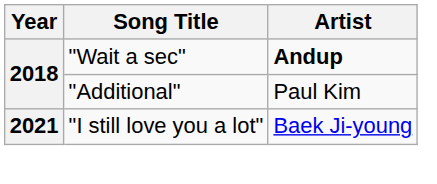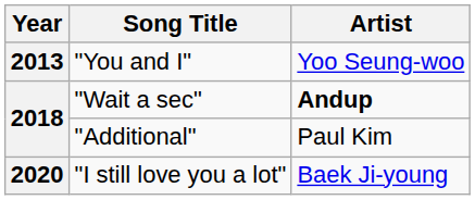+ row: 2013 | "You and I" | Yoo Seung-woo
"I still love you a lot" | Year: 2021 -> 2020
